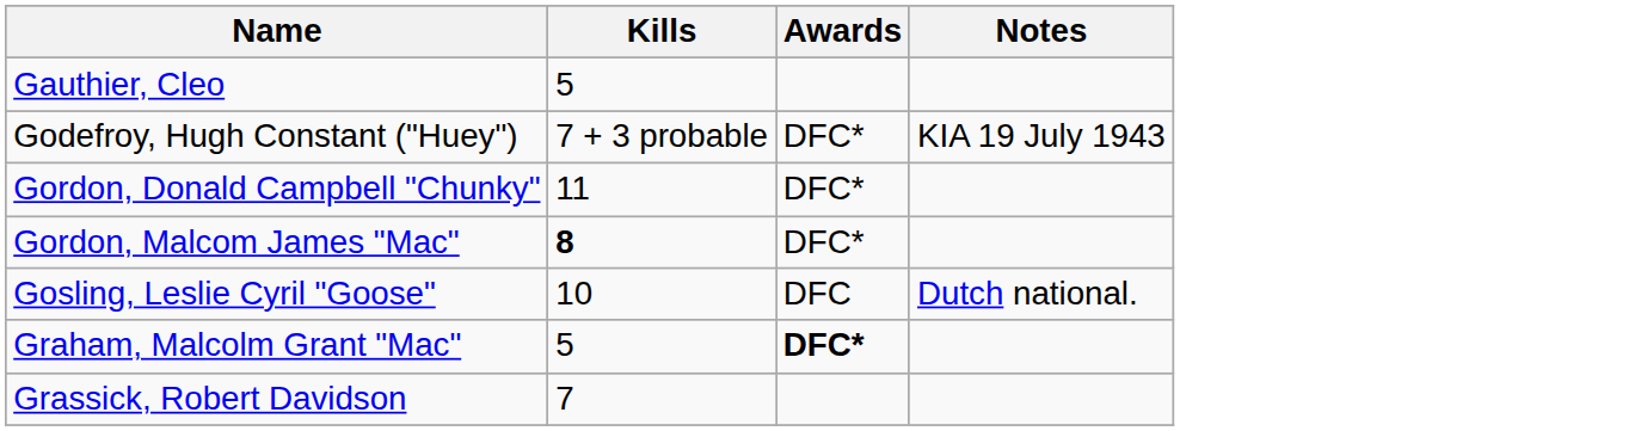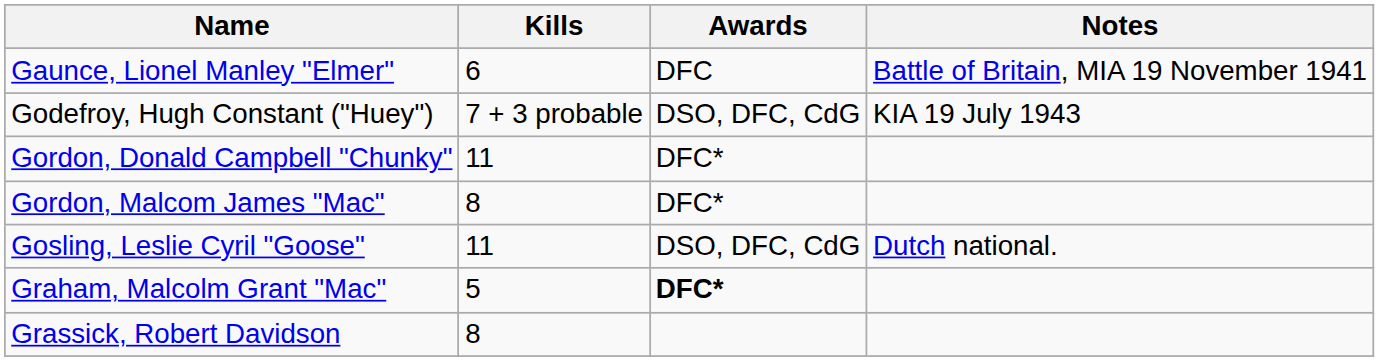+ row: Gaunce, Lionel Manley "Elmer" | 6 | DFC | Battle of Britain, MIA 19 November 1941
- row: Gauthier, Cleo | 5
Godefroy, Hugh Constant ("Huey") | Awards: DFC* -> DSO, DFC, CdG
Gordon, Malcom James "Mac" | Kills: bold -> normal
Gosling, Leslie Cyril "Goose" | Kills: 10 -> 11
Gosling, Leslie Cyril "Goose" | Awards: DFC -> DSO, DFC, CdG
Grassick, Robert Davidson | Kills: 7 -> 8
